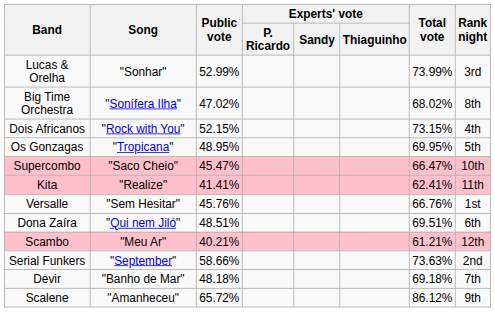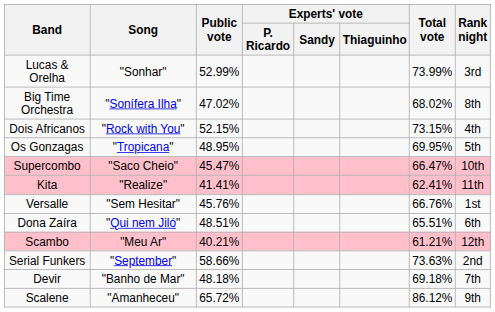Dona Zaíra | Total vote: 69.51% -> 65.51%
